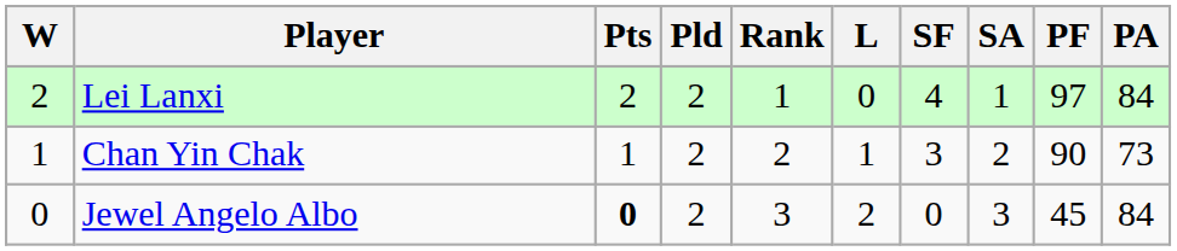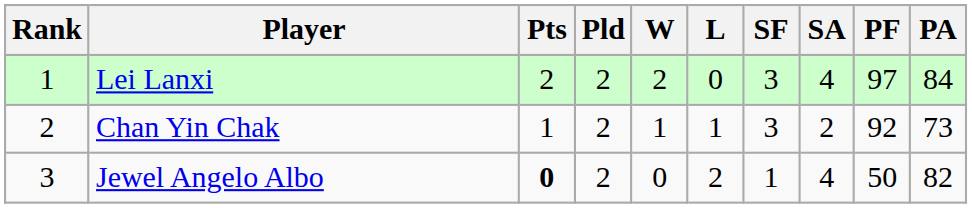columns swapped: Rank <-> W
Lei Lanxi | SF: 4 -> 3
Lei Lanxi | SA: 1 -> 4
Chan Yin Chak | PF: 90 -> 92
Jewel Angelo Albo | SF: 0 -> 1
Jewel Angelo Albo | SA: 3 -> 4
Jewel Angelo Albo | PF: 45 -> 50
Jewel Angelo Albo | PA: 84 -> 82
